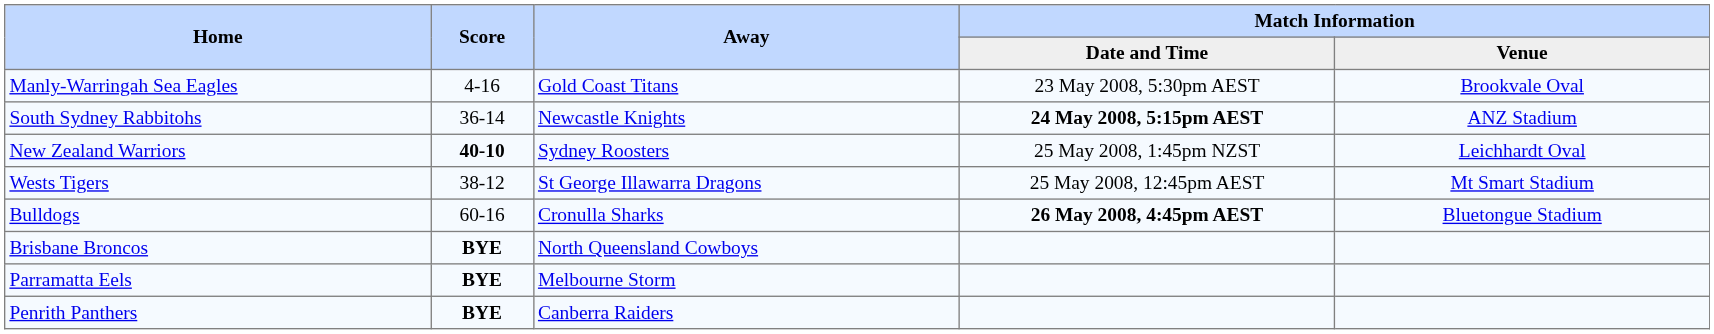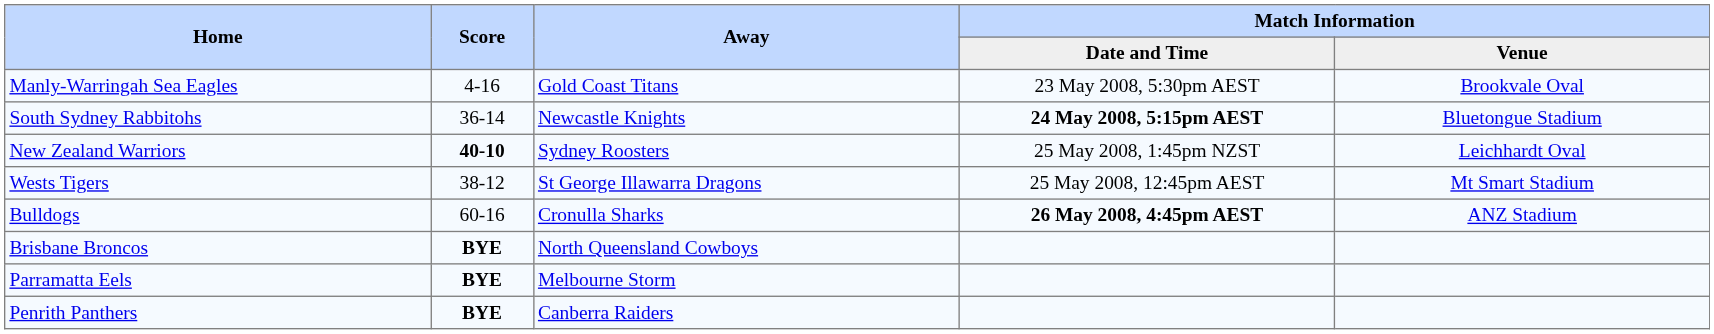South Sydney Rabbitohs | Match Information / Venue: ANZ Stadium -> Bluetongue Stadium
Bulldogs | Match Information / Venue: Bluetongue Stadium -> ANZ Stadium
